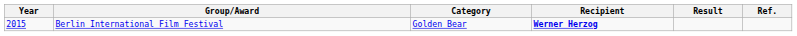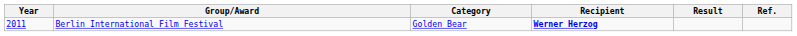Berlin International Film Festival | Year: 2015 -> 2011
